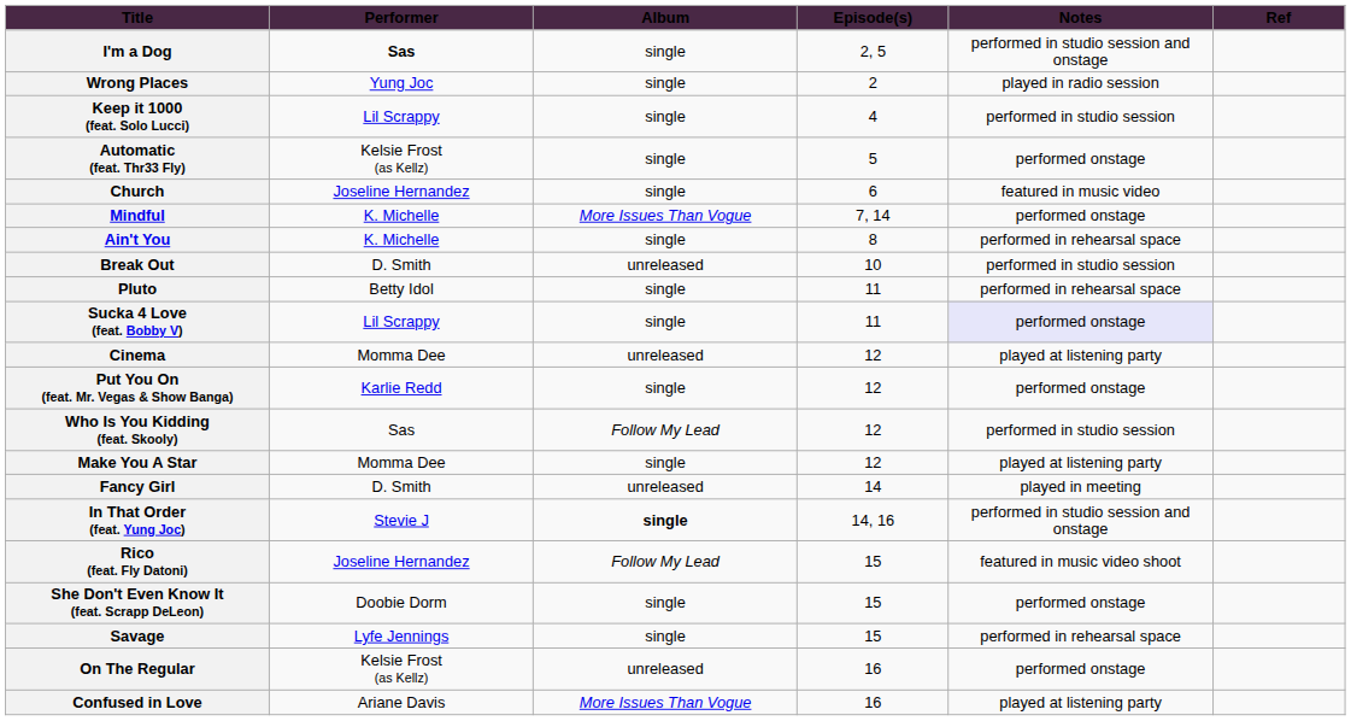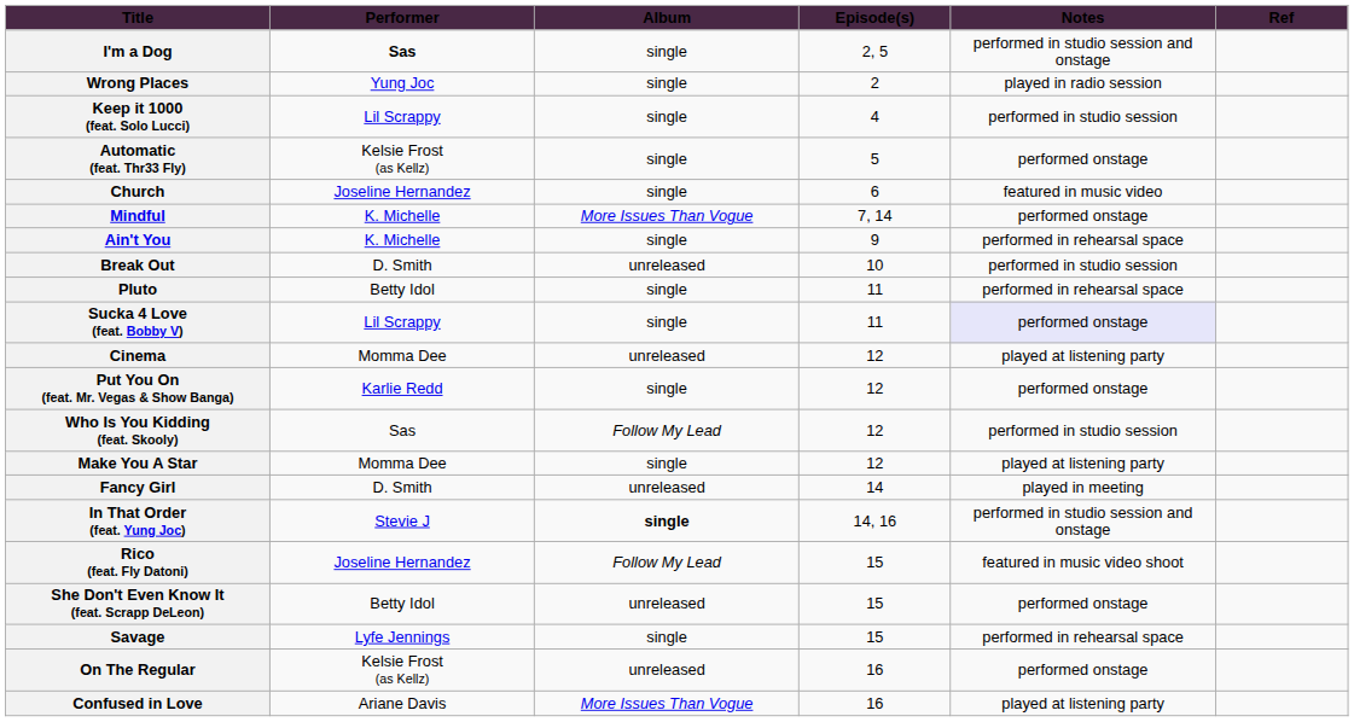Ain't You | Episode(s): 8 -> 9
She Don't Even Know It (feat. Scrapp DeLeon) | Performer: Doobie Dorm -> Betty Idol
She Don't Even Know It (feat. Scrapp DeLeon) | Album: single -> unreleased
